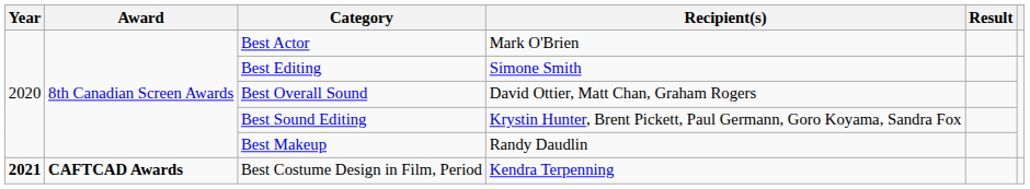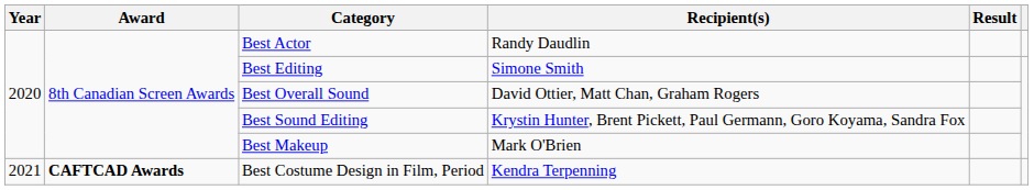Best Actor | Recipient(s): Mark O'Brien -> Randy Daudlin
Best Makeup | Recipient(s): Randy Daudlin -> Mark O'Brien
Best Costume Design in Film, Period | Year: bold -> normal
